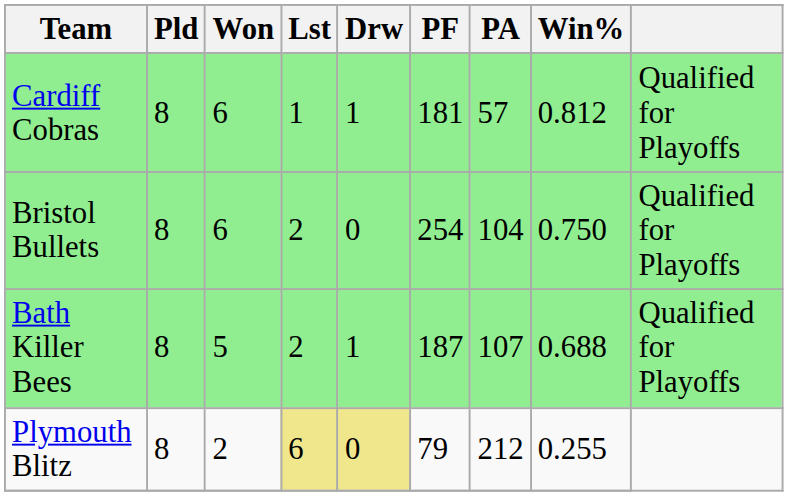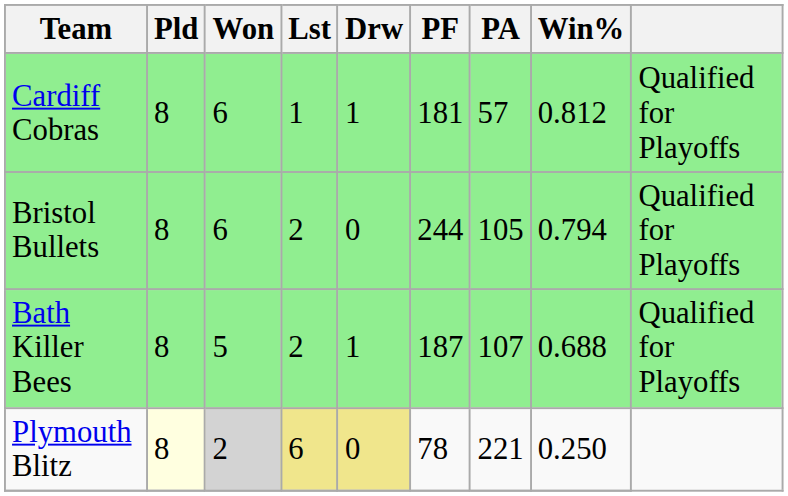Bristol Bullets | PF: 254 -> 244
Bristol Bullets | PA: 104 -> 105
Bristol Bullets | Win%: 0.750 -> 0.794
Plymouth Blitz | Pld: no background -> lightyellow background
Plymouth Blitz | Won: no background -> lightgrey background
Plymouth Blitz | PF: 79 -> 78
Plymouth Blitz | PA: 212 -> 221
Plymouth Blitz | Win%: 0.255 -> 0.250
